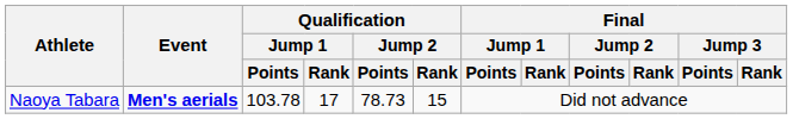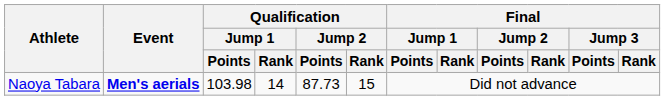Naoya Tabara | Qualification / Jump 1 / Points: 103.78 -> 103.98
Naoya Tabara | Qualification / Jump 1 / Rank: 17 -> 14
Naoya Tabara | Qualification / Jump 2 / Points: 78.73 -> 87.73
